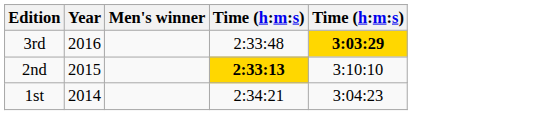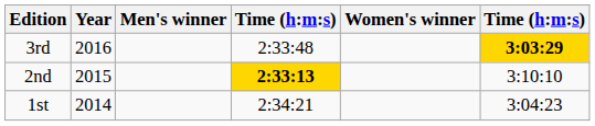+ column: Women's winner
